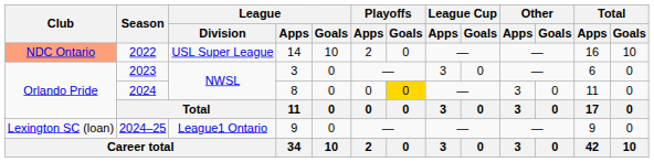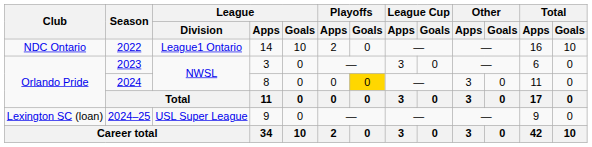2022 | Club: lightsalmon background -> no background
2022 | League / Division: USL Super League -> League1 Ontario
2024–25 | League / Division: League1 Ontario -> USL Super League
